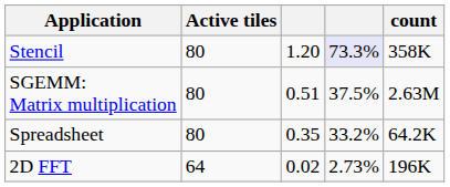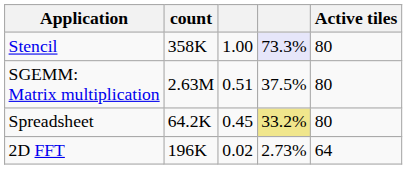columns swapped: count <-> Active tiles
Stencil | column 3: 1.20 -> 1.00
Spreadsheet | column 3: 0.35 -> 0.45
Spreadsheet | column 4: no background -> khaki background
